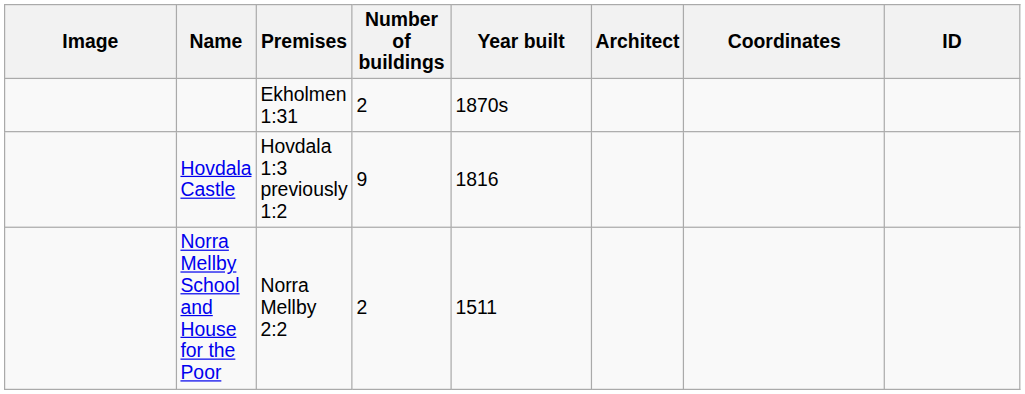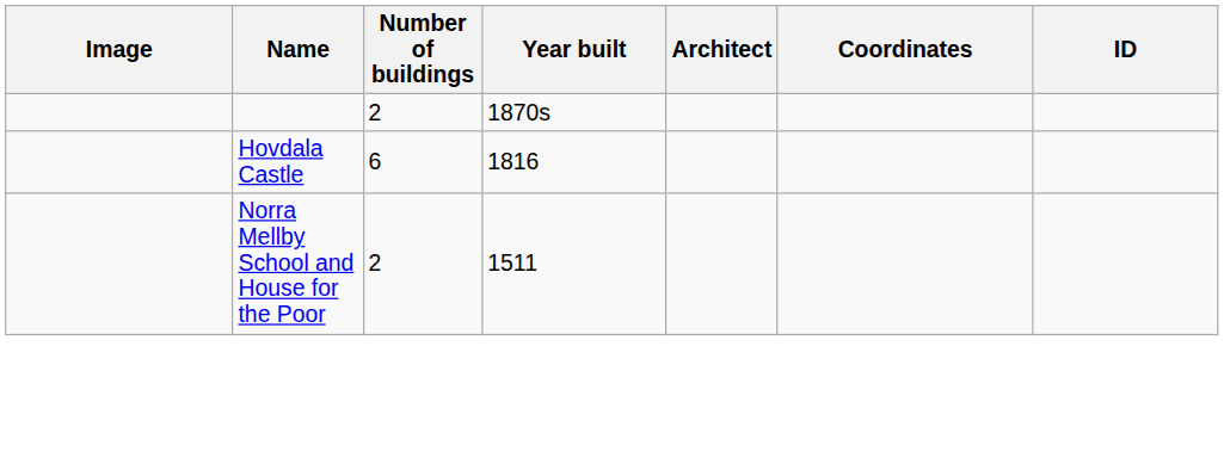- column: Premises | Ekholmen 1:31 | Hovdala 1:3 previously 1:2 | Norra Mellby 2:2
Hovdala Castle | Number of buildings: 9 -> 6
